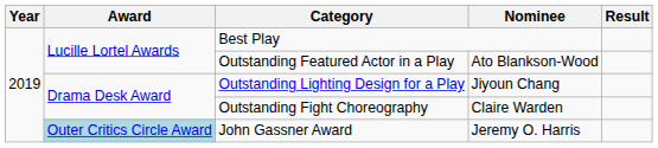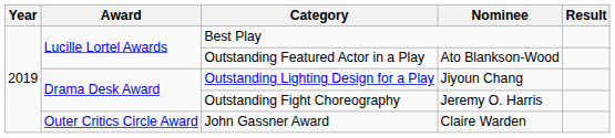Outstanding Fight Choreography | Nominee: Claire Warden -> Jeremy O. Harris
John Gassner Award | Award: lightblue background -> no background
John Gassner Award | Nominee: Jeremy O. Harris -> Claire Warden
